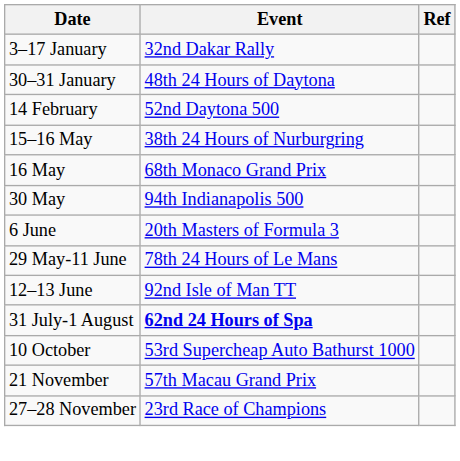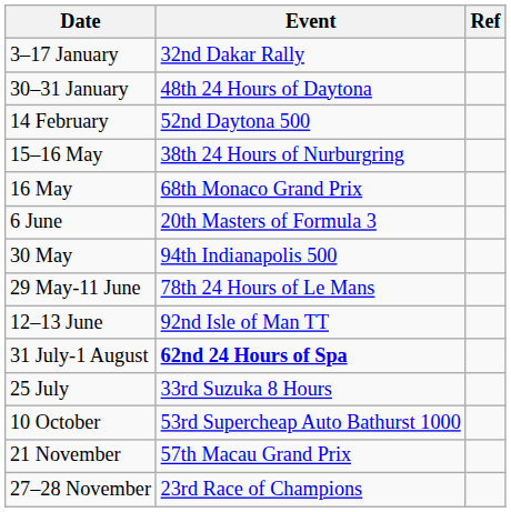rows swapped: 30 May <-> 6 June
+ row: 25 July | 33rd Suzuka 8 Hours
